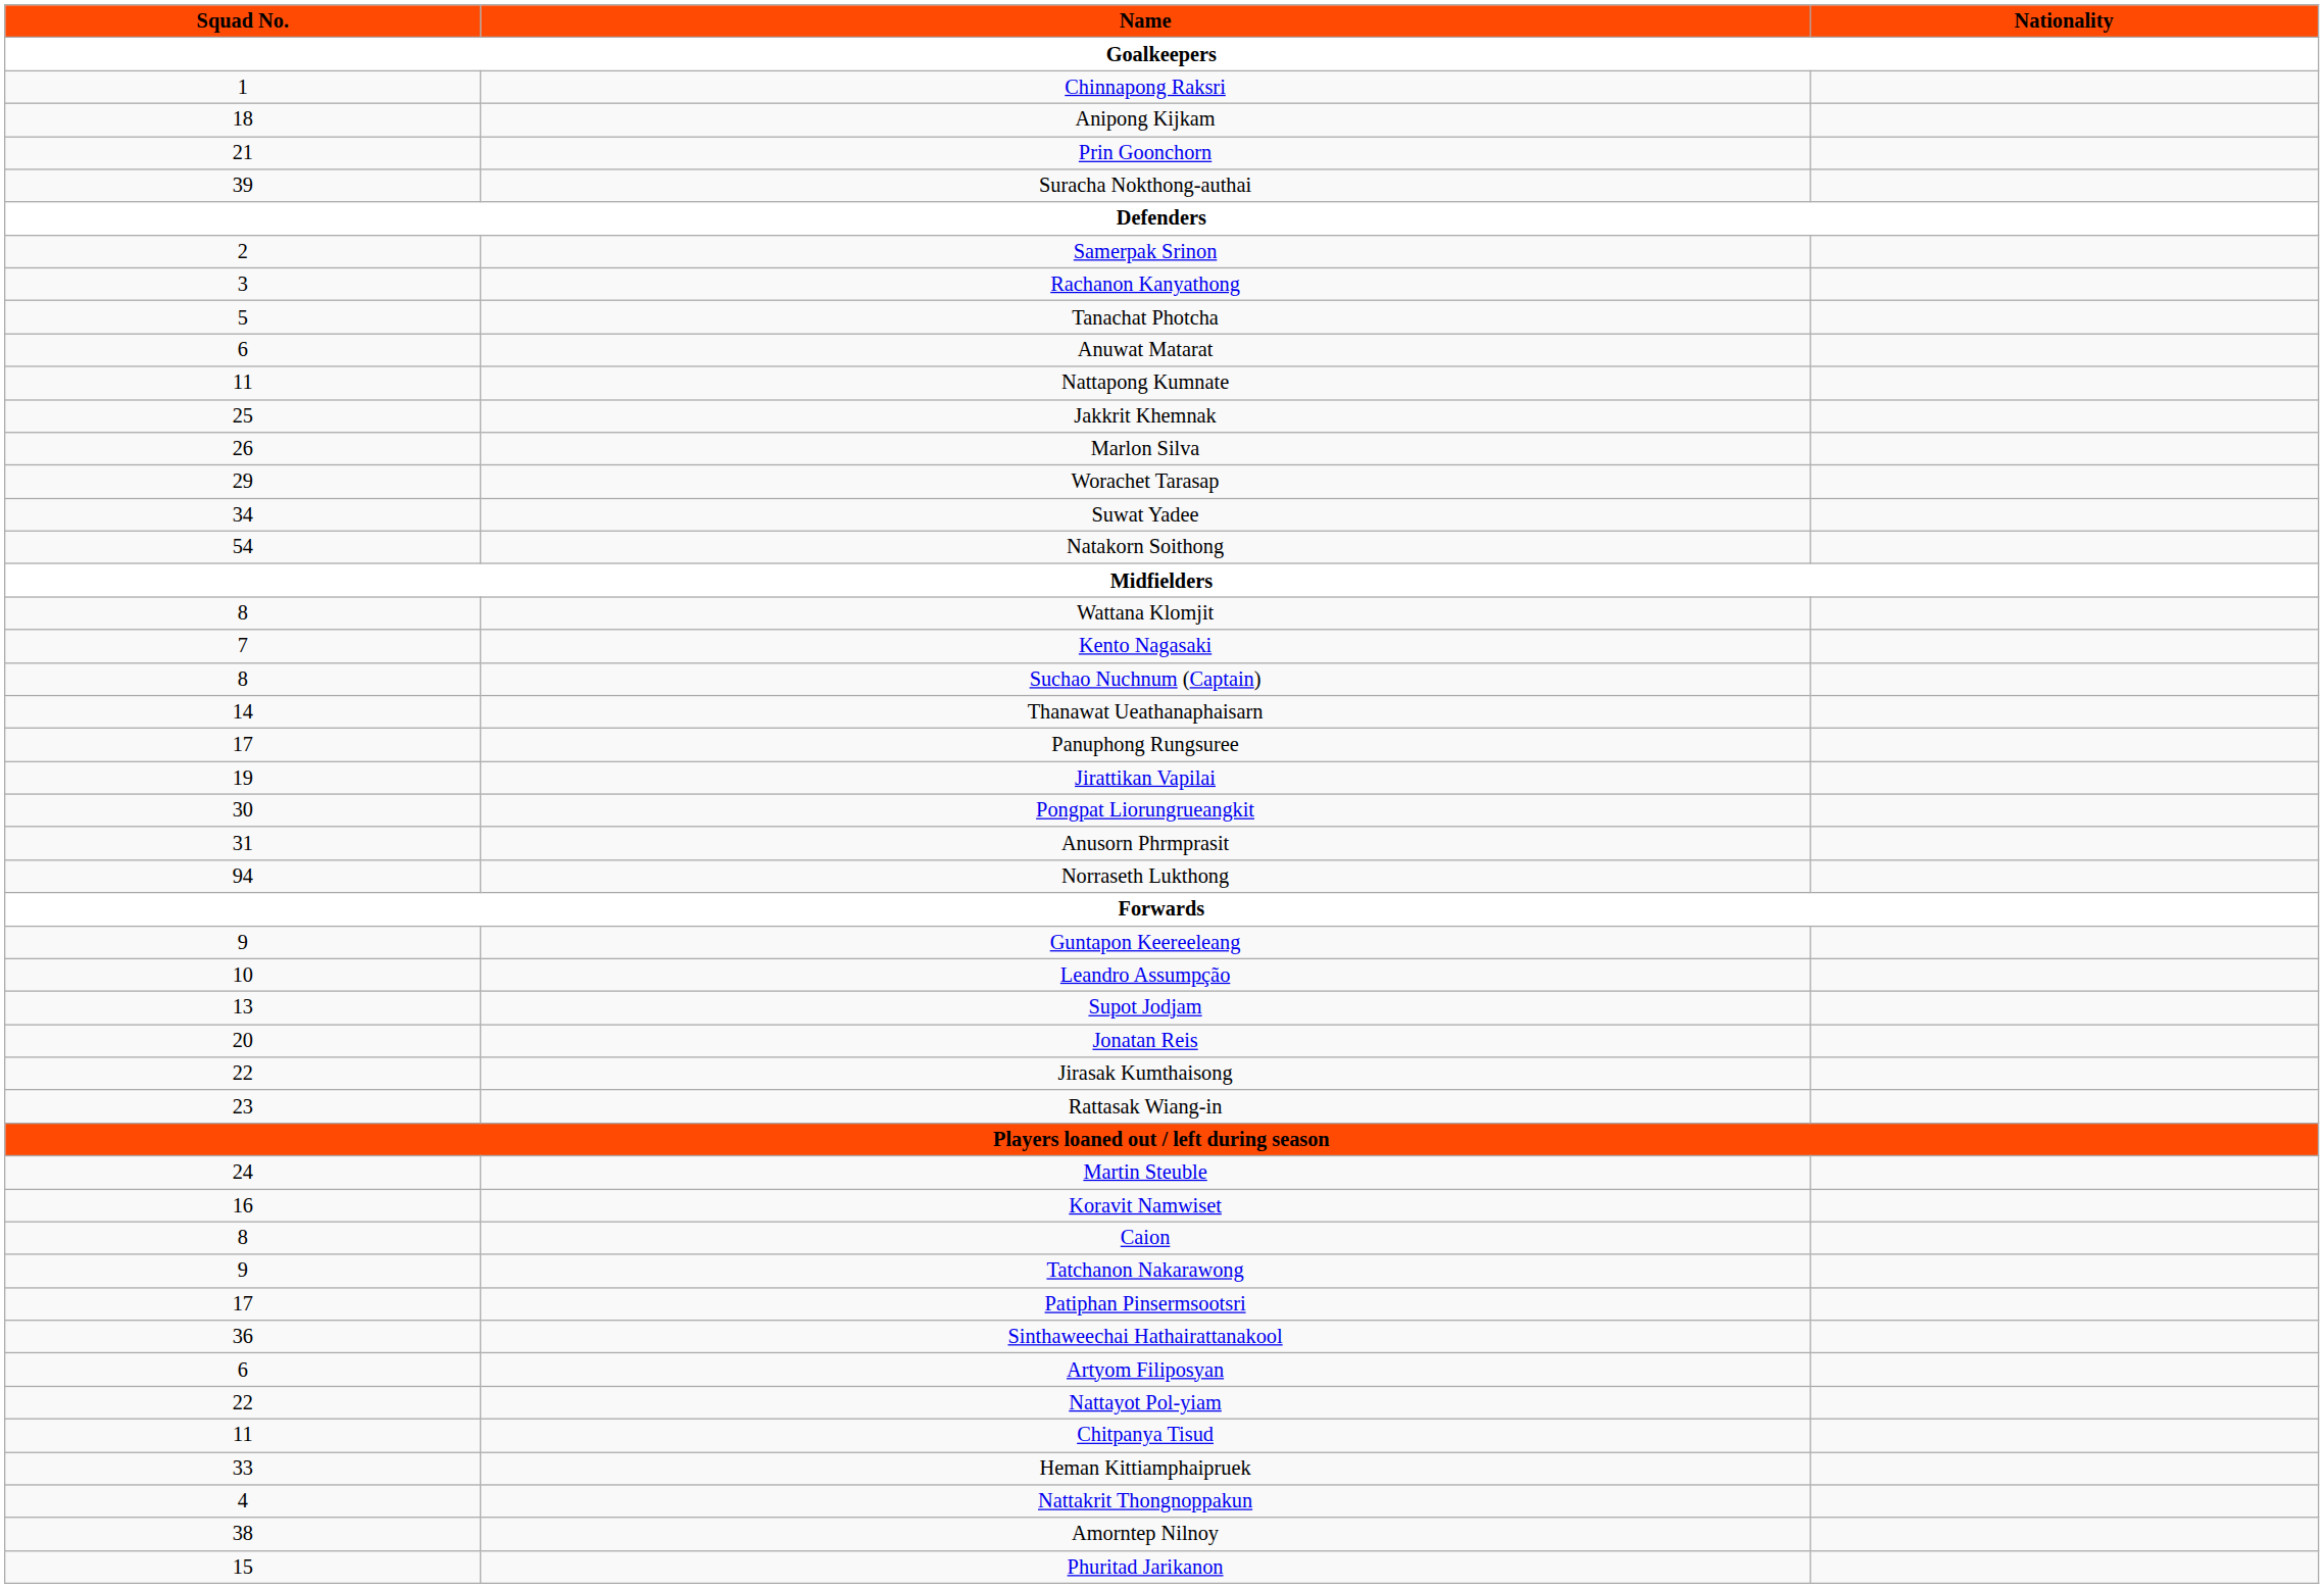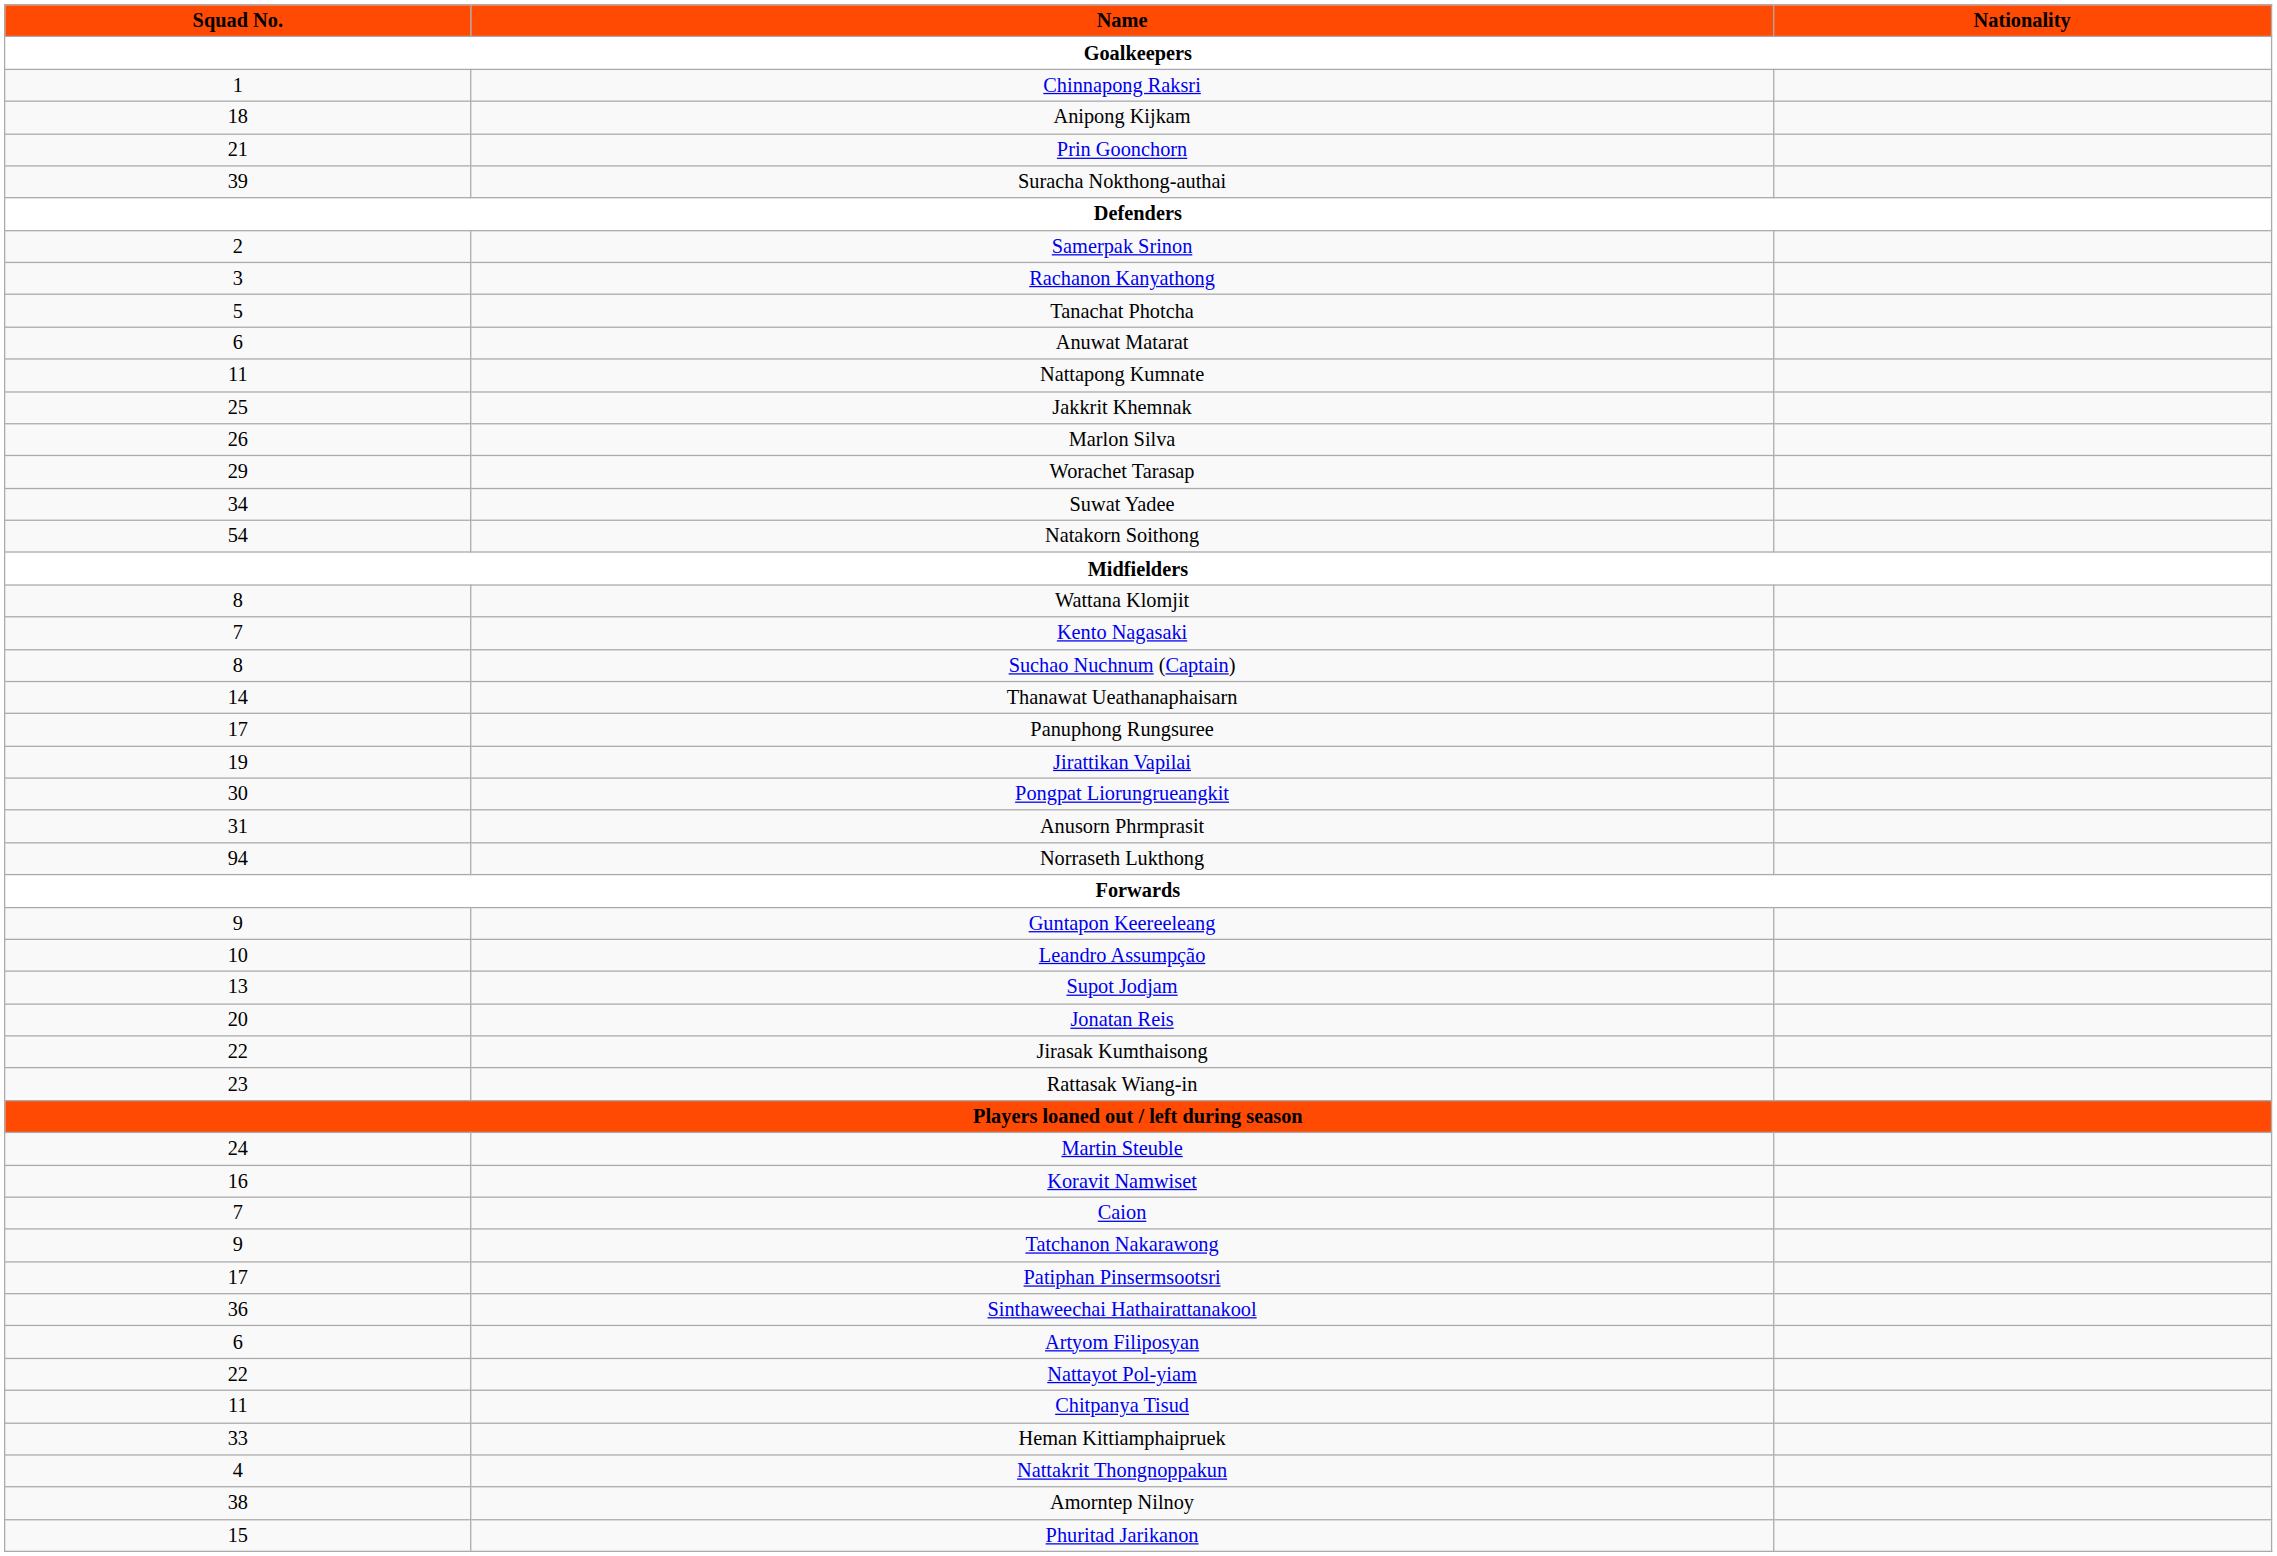Caion | Squad No.: 8 -> 7
